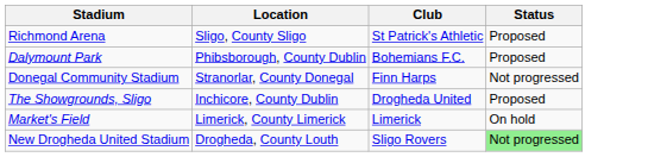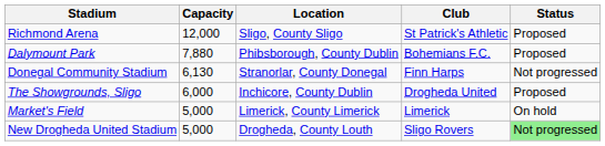+ column: Capacity | 12,000 | 7,880 | 6,130 | 6,000 | 5,000 | 5,000
